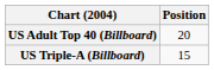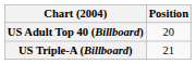US Triple-A (Billboard) | Position: 15 -> 21
